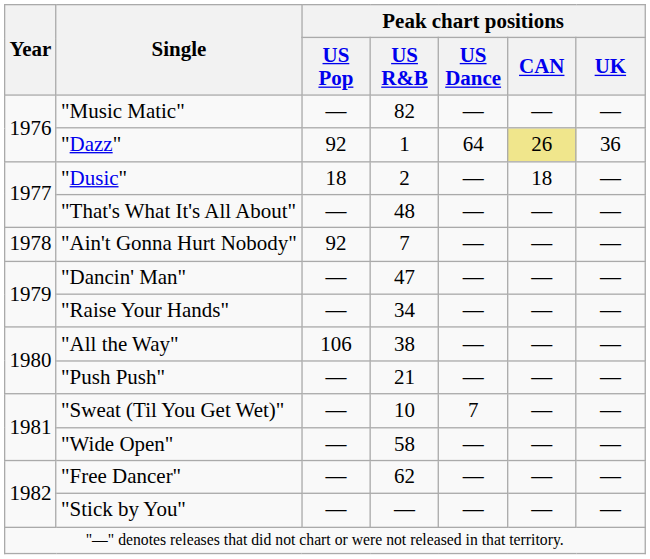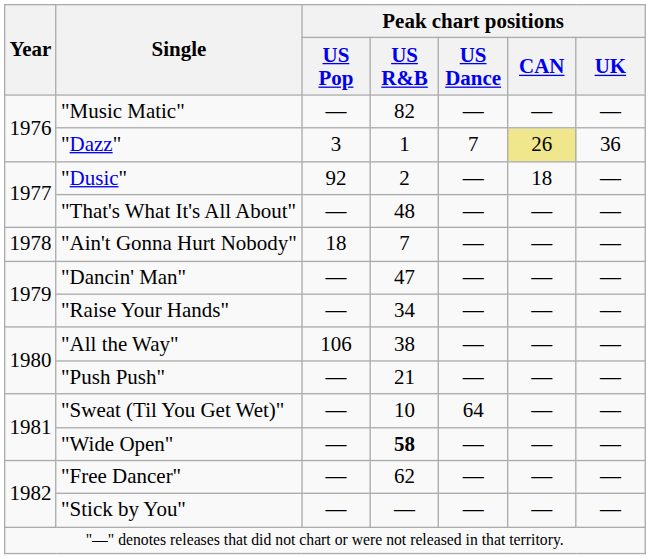"Dazz" | Peak chart positions / US Pop: 92 -> 3
"Dazz" | Peak chart positions / US Dance: 64 -> 7
"Dusic" | Peak chart positions / US Pop: 18 -> 92
"Ain't Gonna Hurt Nobody" | Peak chart positions / US Pop: 92 -> 18
"Sweat (Til You Get Wet)" | Peak chart positions / US Dance: 7 -> 64
"Wide Open" | Peak chart positions / US R&B: normal -> bold
